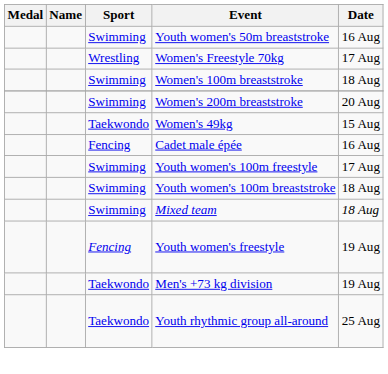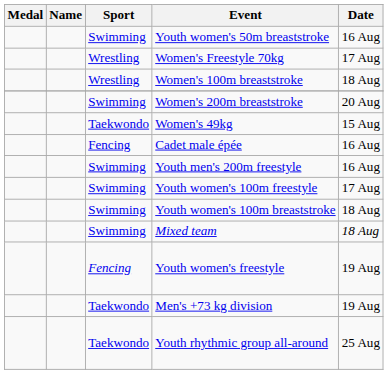Women's 100m breaststroke | Sport: Swimming -> Wrestling
+ row: Swimming | Youth men's 200m freestyle | 16 Aug
